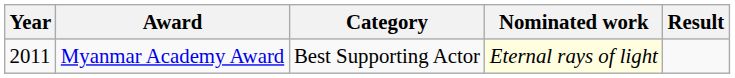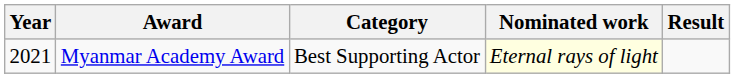Myanmar Academy Award | Year: 2011 -> 2021
